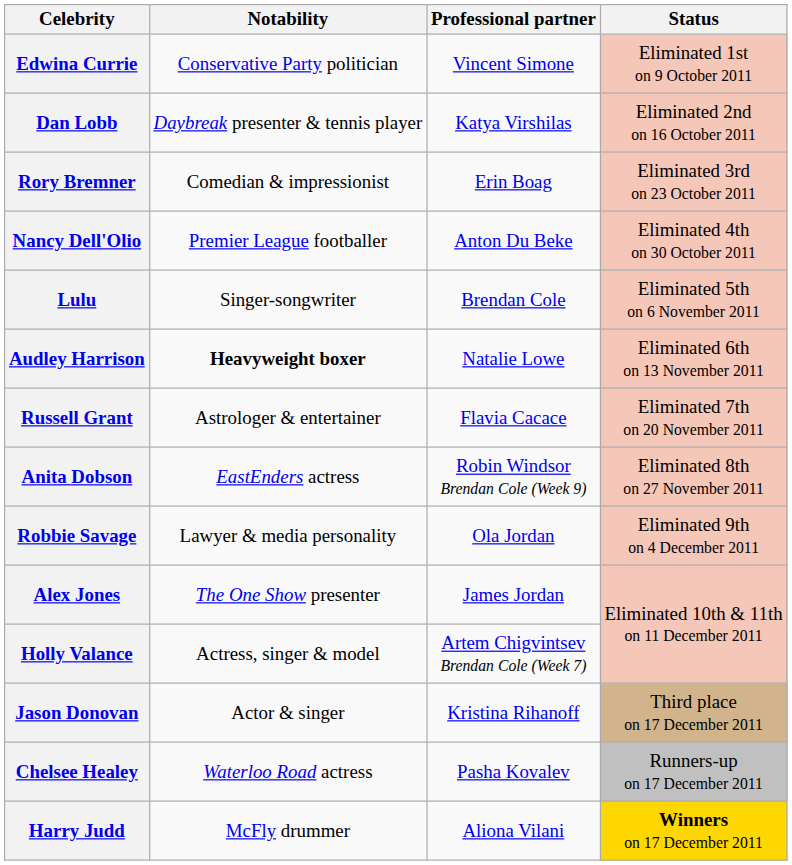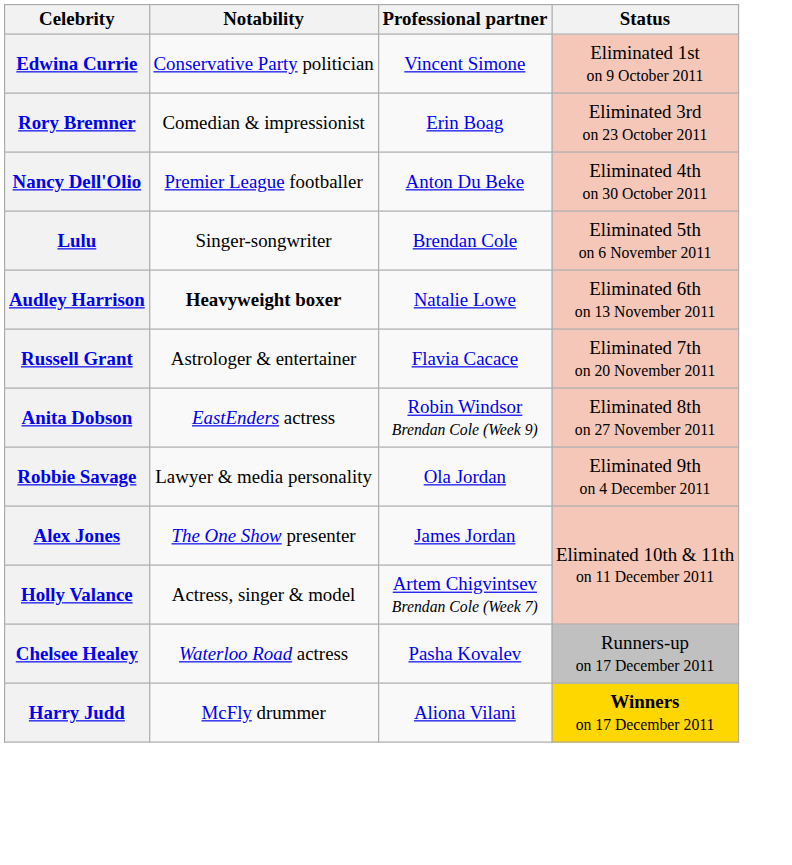- row: Dan Lobb | Daybreak presenter & tennis player | Katya Virshilas | Eliminated 2nd on 16 October 2011
- row: Jason Donovan | Actor & singer | Kristina Rihanoff | Third place on 17 December 2011
